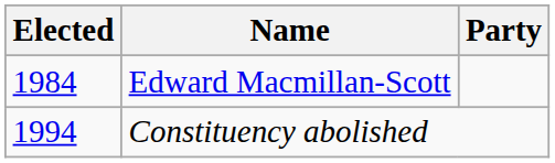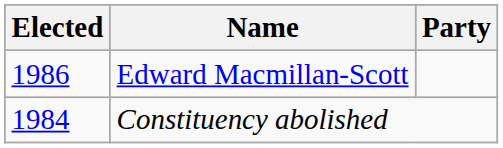Edward Macmillan-Scott | Elected: 1984 -> 1986
Constituency abolished | Elected: 1994 -> 1984
